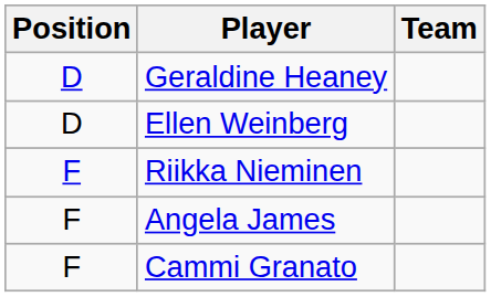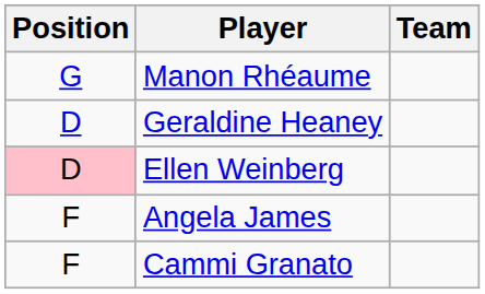+ row: G | Manon Rhéaume
Ellen Weinberg | Position: no background -> pink background
- row: F | Riikka Nieminen
